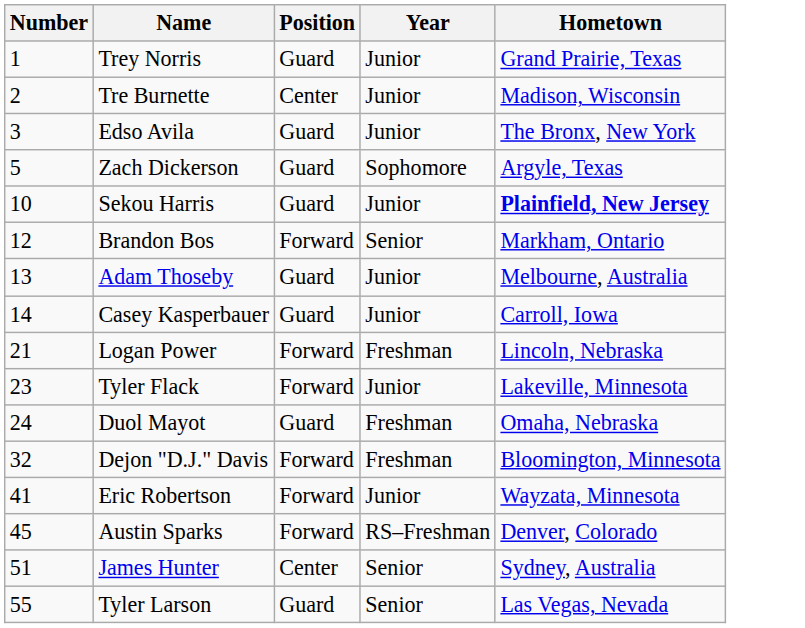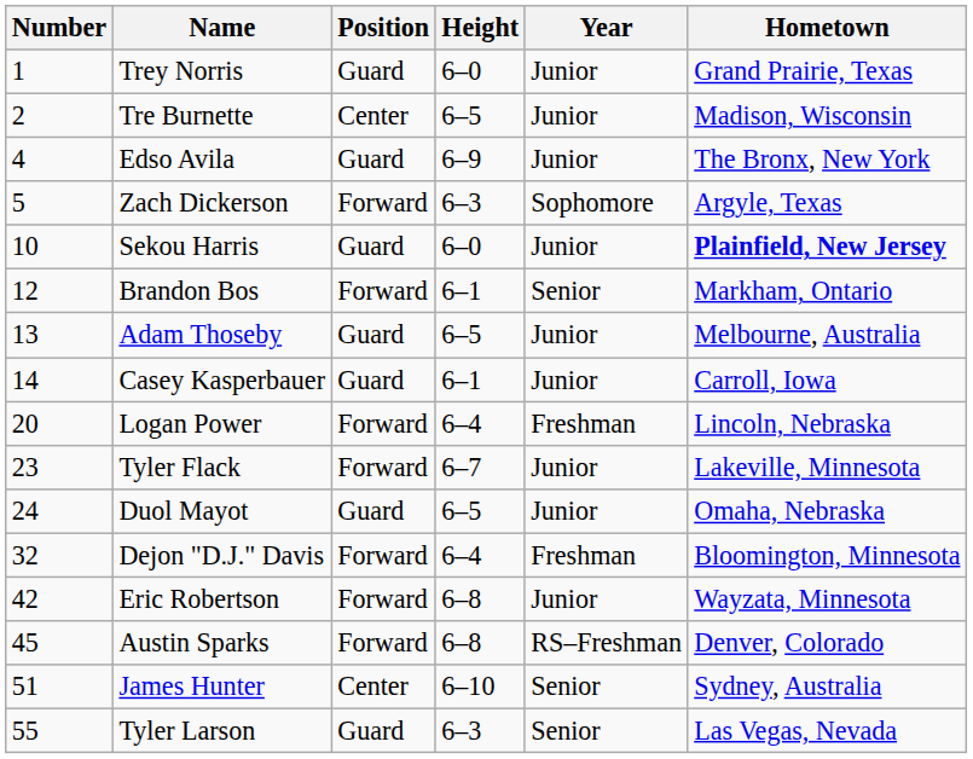+ column: Height | 6–0 | 6–5 | 6–9 | 6–3 | 6–0 | 6–1 | 6–5 | 6–1 | 6–4 | 6–7 | 6–5 | 6–4 | 6–8 | 6–8 | 6–10 | 6–3
Edso Avila | Number: 3 -> 4
Zach Dickerson | Position: Guard -> Forward
Logan Power | Number: 21 -> 20
Duol Mayot | Year: Freshman -> Junior
Eric Robertson | Number: 41 -> 42
